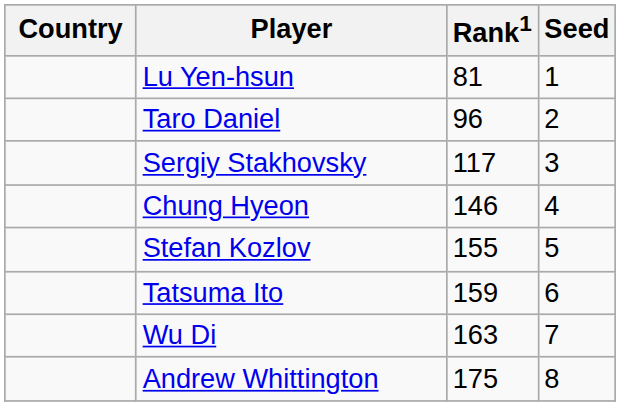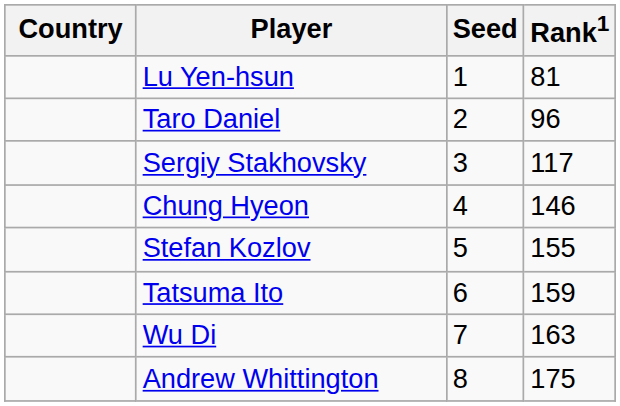columns swapped: Rank1 <-> Seed
